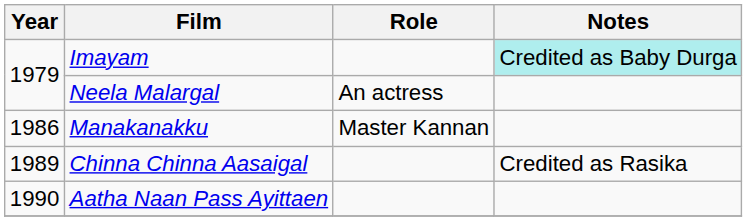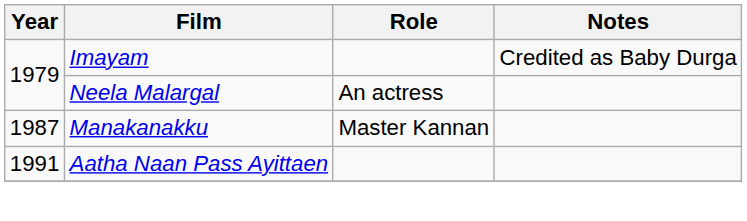Imayam | Notes: paleturquoise background -> no background
Manakanakku | Year: 1986 -> 1987
- row: 1989 | Chinna Chinna Aasaigal | Credited as Rasika
Aatha Naan Pass Ayittaen | Year: 1990 -> 1991
